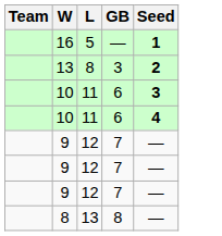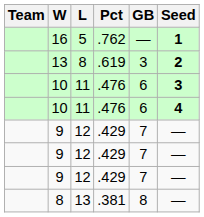+ column: Pct | .762 | .619 | .476 | .476 | .429 | .429 | .429 | .381
